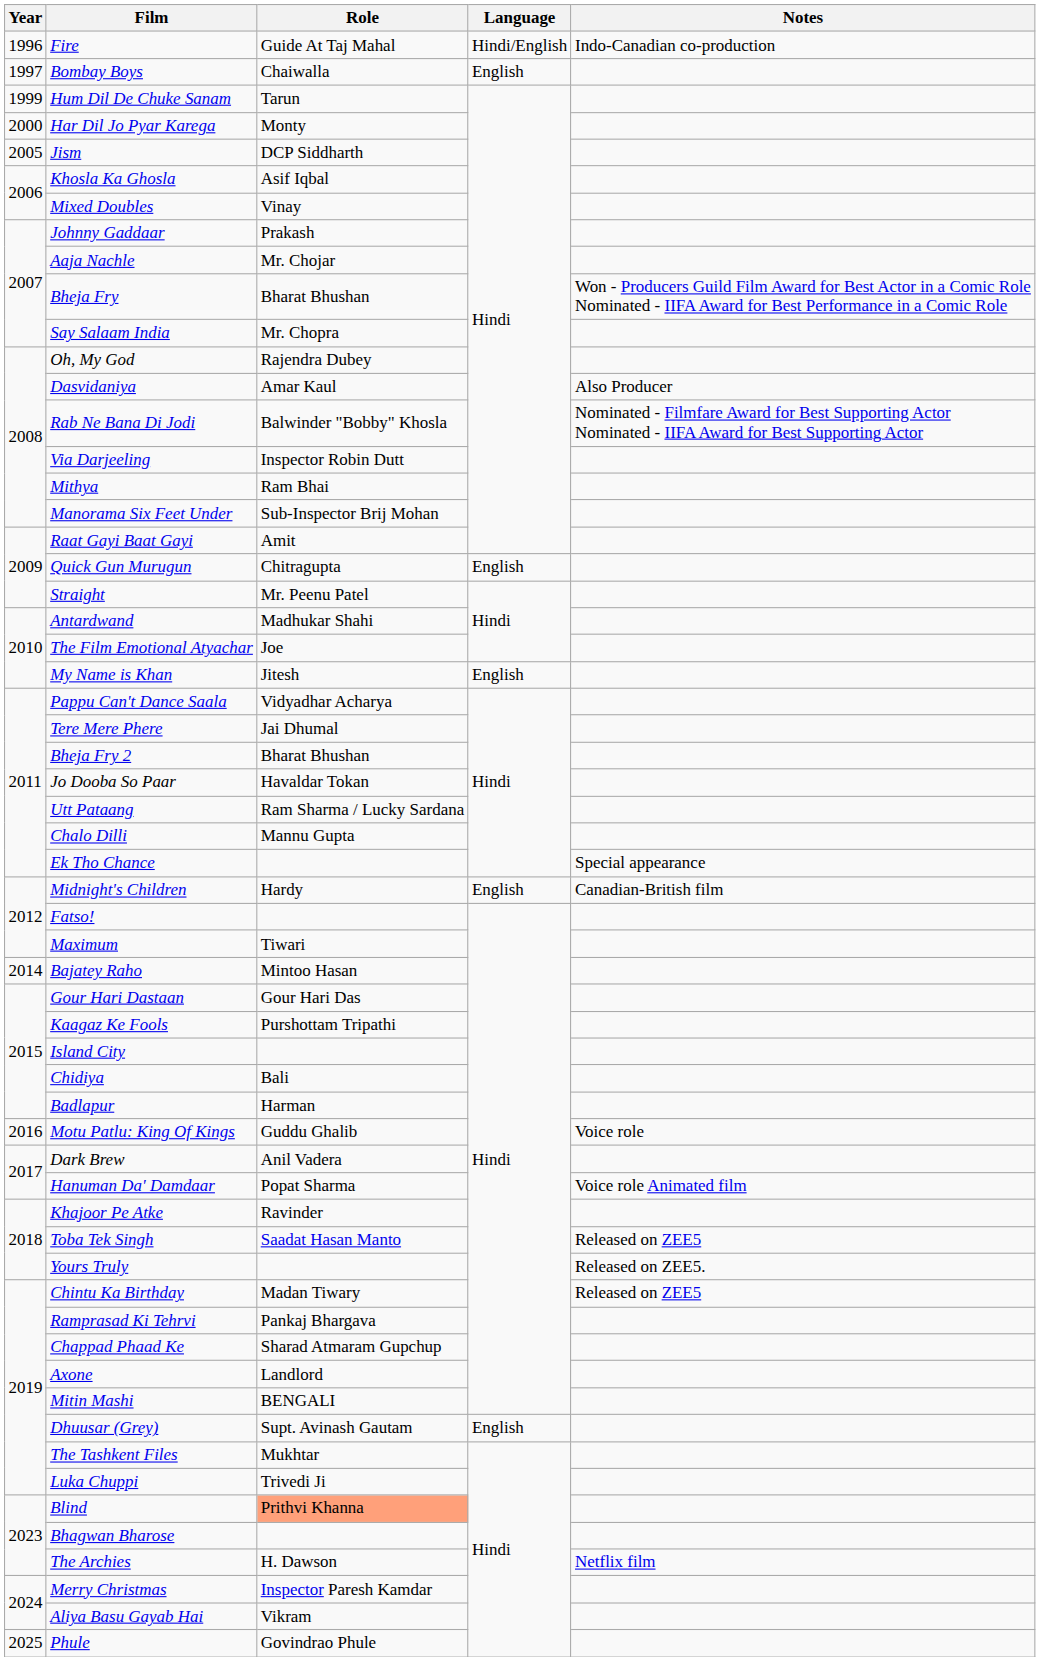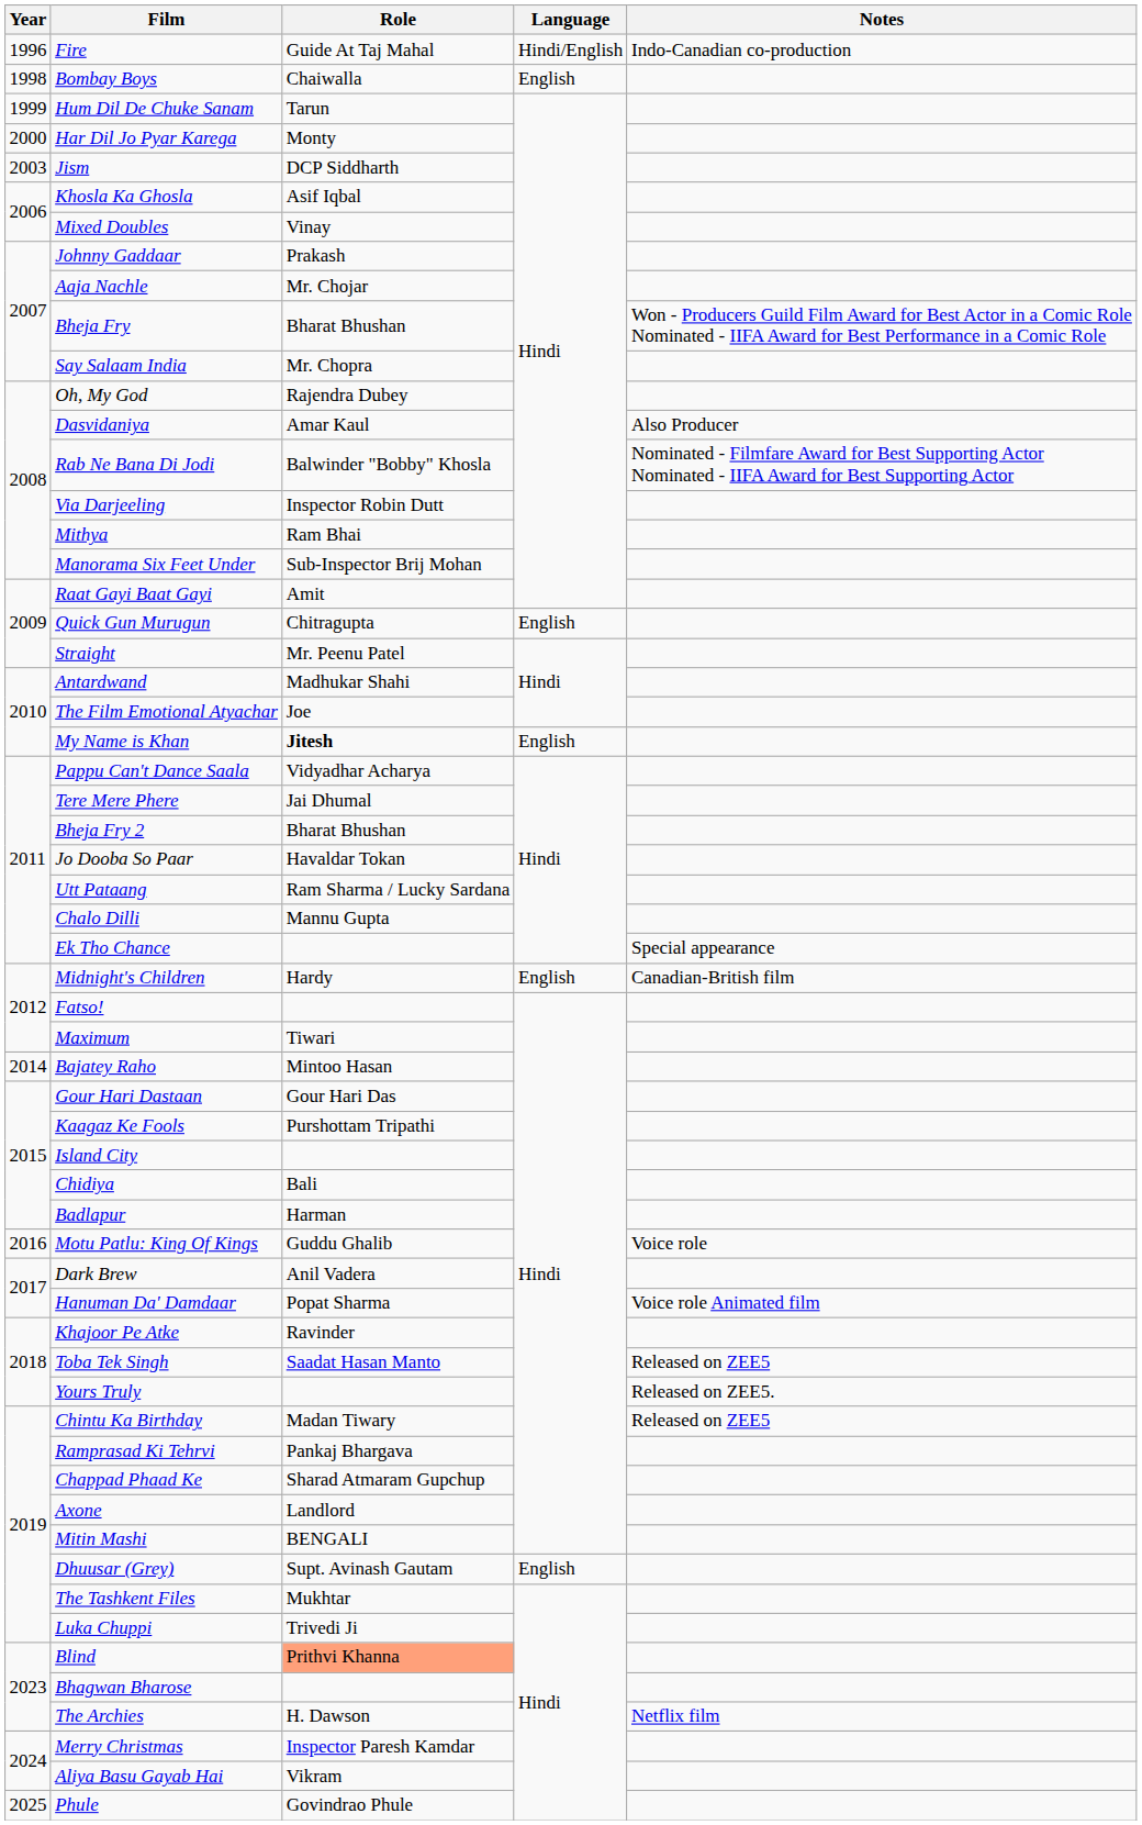Bombay Boys | Year: 1997 -> 1998
Jism | Year: 2005 -> 2003
My Name is Khan | Role: normal -> bold
